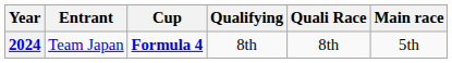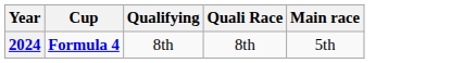- column: Entrant | Team Japan
